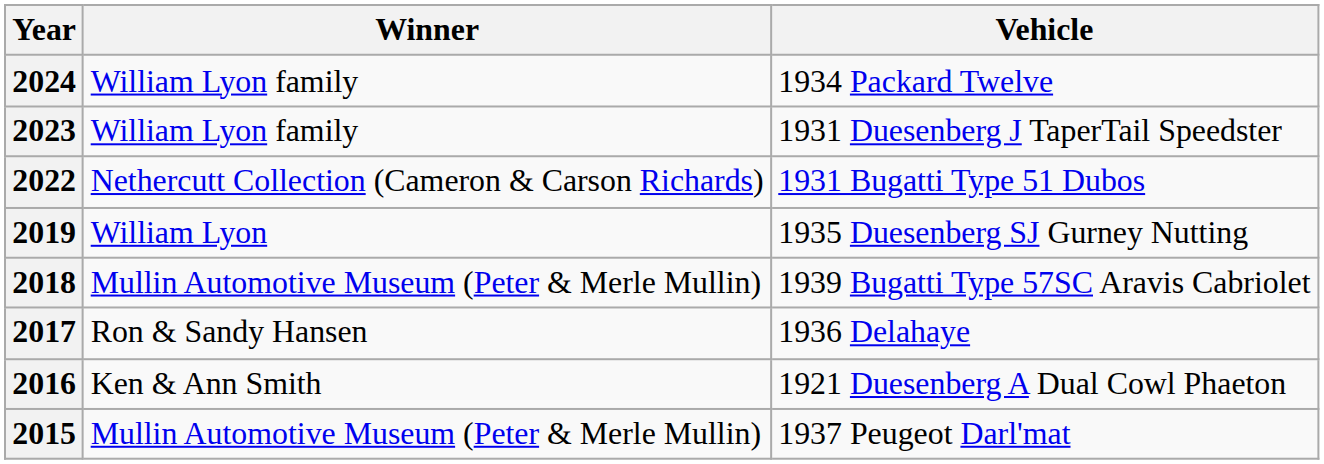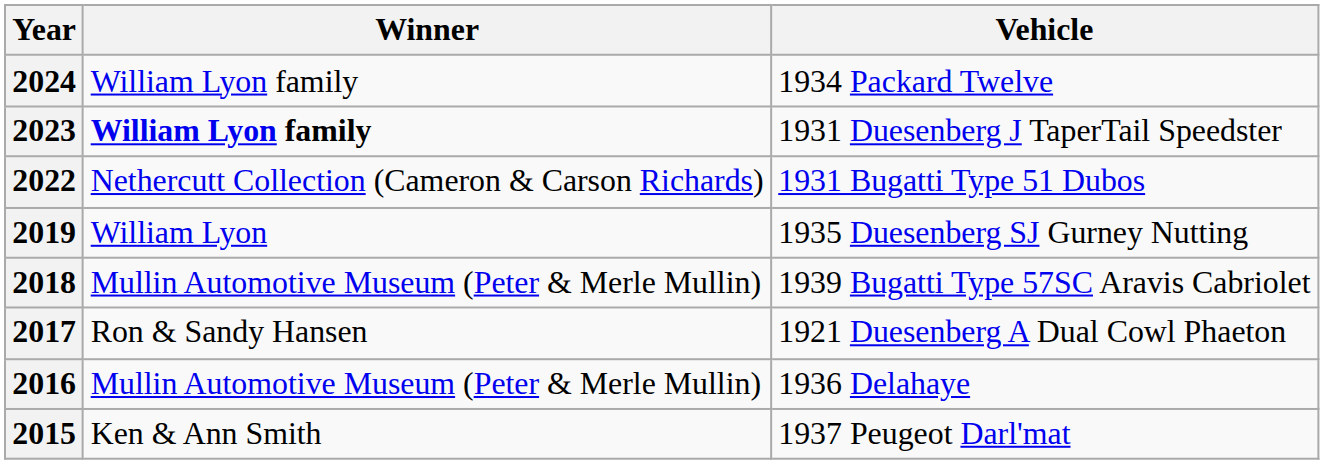2023 | Winner: normal -> bold
2017 | Vehicle: 1936 Delahaye -> 1921 Duesenberg A Dual Cowl Phaeton
2016 | Winner: Ken & Ann Smith -> Mullin Automotive Museum (Peter & Merle Mullin)
2016 | Vehicle: 1921 Duesenberg A Dual Cowl Phaeton -> 1936 Delahaye
2015 | Winner: Mullin Automotive Museum (Peter & Merle Mullin) -> Ken & Ann Smith
